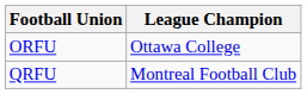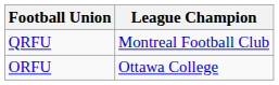rows swapped: ORFU <-> QRFU
